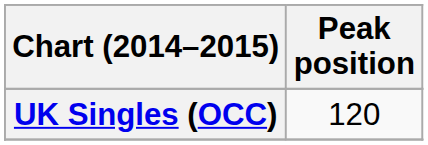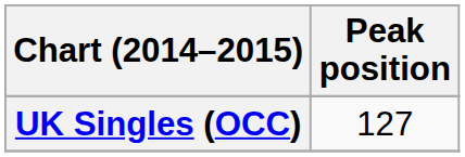UK Singles (OCC) | Peak position: 120 -> 127
